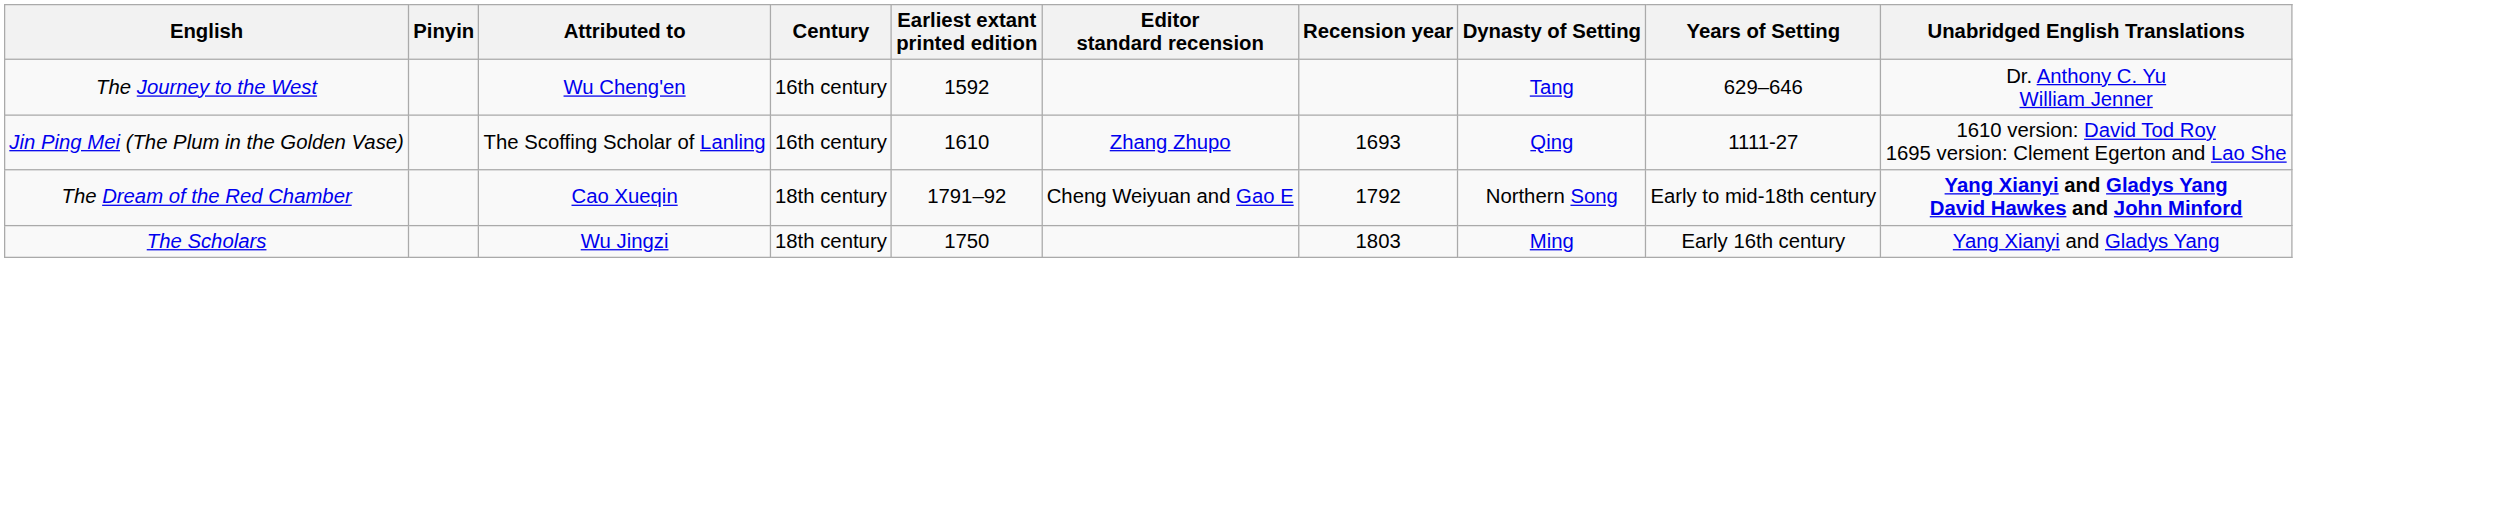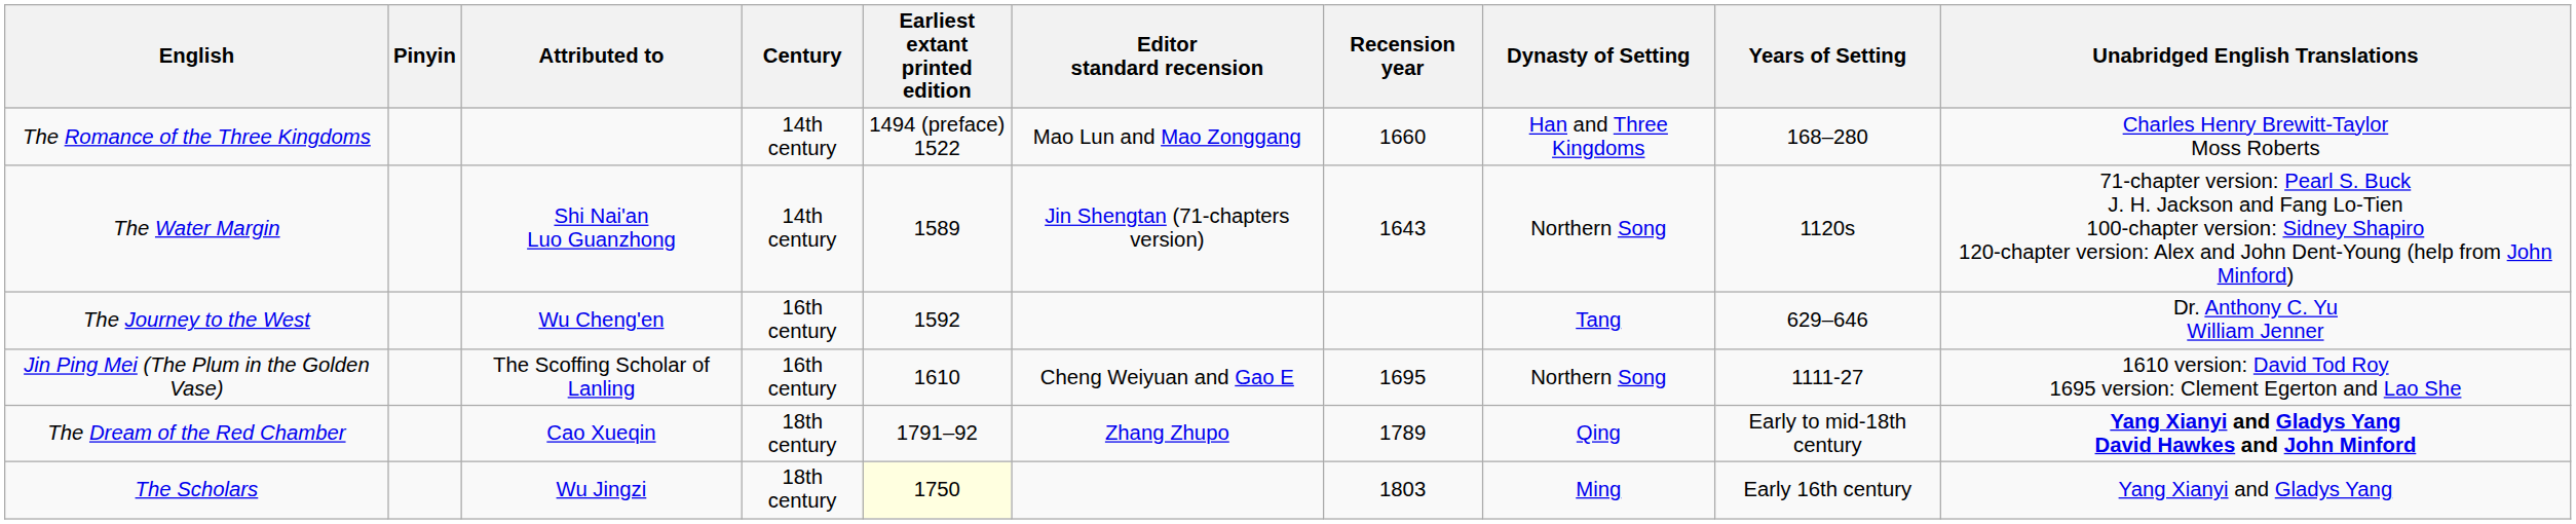+ row: The Romance of the Three Kingdoms | 14th century | 1494 (preface) 1522 | Mao Lun and Mao Zonggang | 1660 | Han and Three Kingdoms | 168–280 | Charles Henry Brewitt-Taylor Moss Roberts
+ row: The Water Margin | Shi Nai'an Luo Guanzhong | 14th century | 1589 | Jin Shengtan (71-chapters version) | 1643 | Northern Song | 1120s | 71-chapter version: Pearl S. Buck J. H. Jackson and Fang Lo-Tien 100-chapter version: Sidney Shapiro 120-chapter version: Alex and John Dent-Young (help from John Minford)
Jin Ping Mei (The Plum in the Golden Vase) | Editor standard recension: Zhang Zhupo -> Cheng Weiyuan and Gao E
Jin Ping Mei (The Plum in the Golden Vase) | Recension year: 1693 -> 1695
Jin Ping Mei (The Plum in the Golden Vase) | Dynasty of Setting: Qing -> Northern Song
The Dream of the Red Chamber | Editor standard recension: Cheng Weiyuan and Gao E -> Zhang Zhupo
The Dream of the Red Chamber | Recension year: 1792 -> 1789
The Dream of the Red Chamber | Dynasty of Setting: Northern Song -> Qing
The Scholars | Earliest extant printed edition: no background -> lightyellow background
